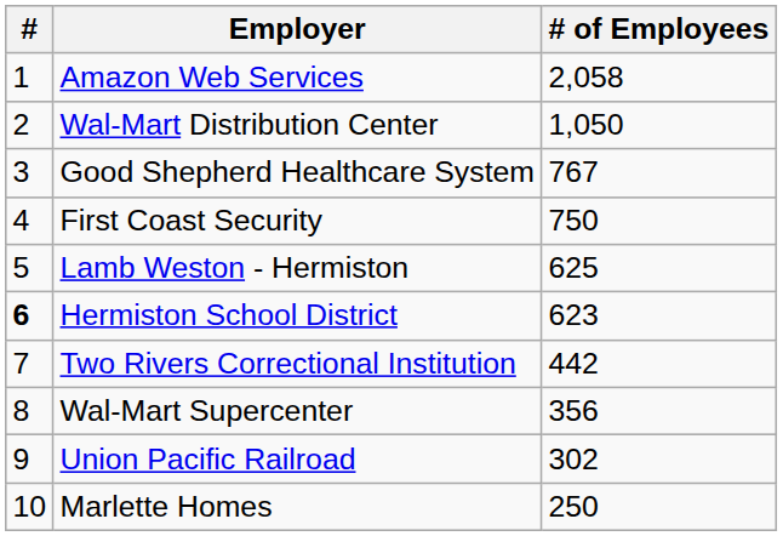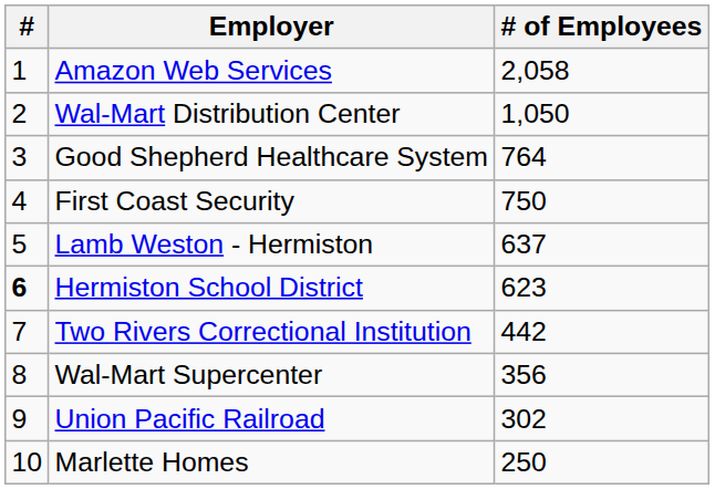Good Shepherd Healthcare System | # of Employees: 767 -> 764
Lamb Weston - Hermiston | # of Employees: 625 -> 637
